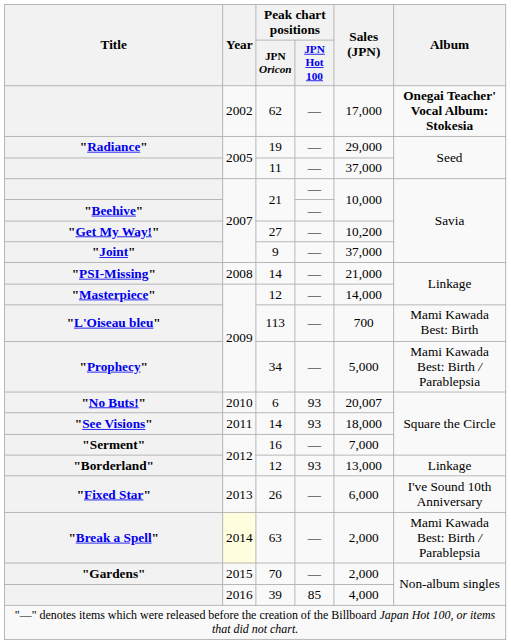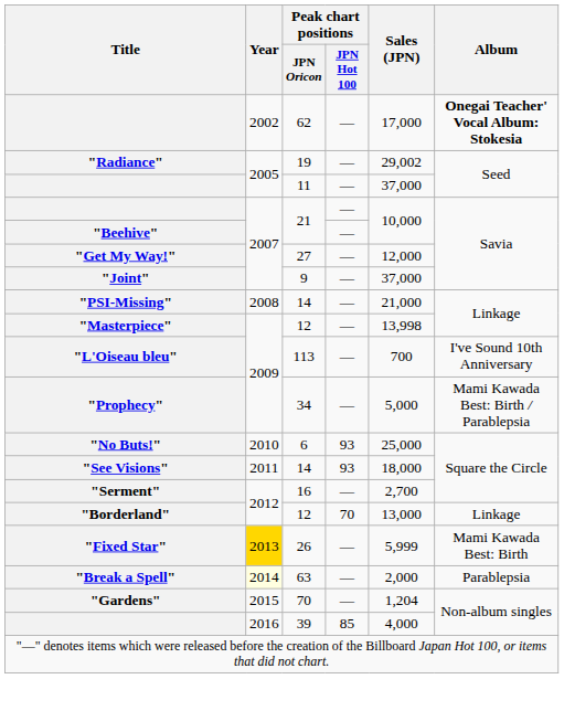"Radiance" | Sales (JPN): 29,000 -> 29,002
"Get My Way!" | Sales (JPN): 10,200 -> 12,000
"Masterpiece" | Sales (JPN): 14,000 -> 13,998
"L'Oiseau bleu" | Album: Mami Kawada Best: Birth -> I've Sound 10th Anniversary
"No Buts!" | Sales (JPN): 20,007 -> 25,000
"Serment" | Sales (JPN): 7,000 -> 2,700
"Borderland" | Peak chart positions / JPN Hot 100: 93 -> 70
"Fixed Star" | Year: no background -> gold background
"Fixed Star" | Sales (JPN): 6,000 -> 5,999
"Fixed Star" | Album: I've Sound 10th Anniversary -> Mami Kawada Best: Birth
"Break a Spell" | Album: Mami Kawada Best: Birth / Parablepsia -> Parablepsia
"Gardens" | Sales (JPN): 2,000 -> 1,204
